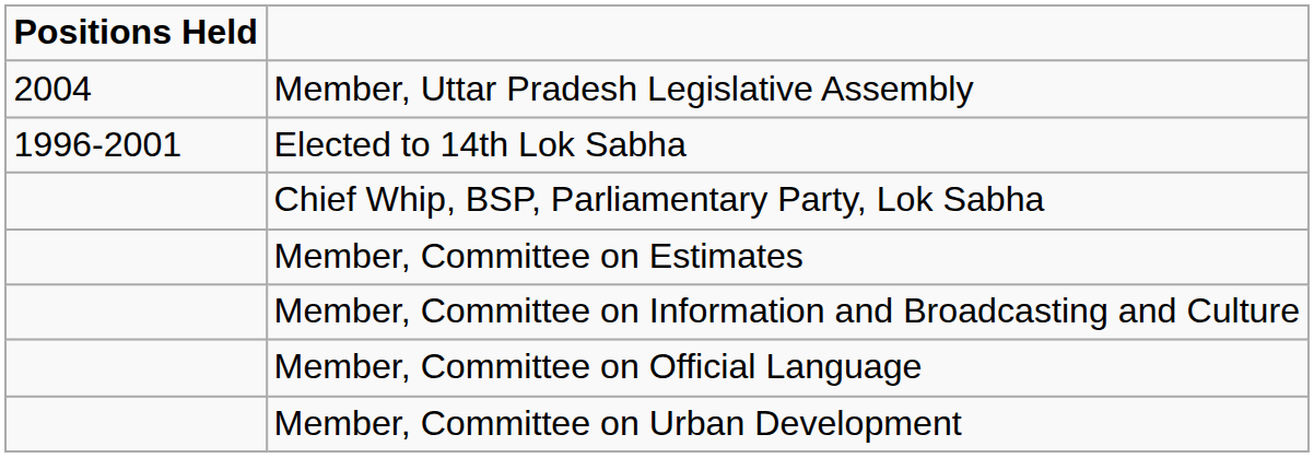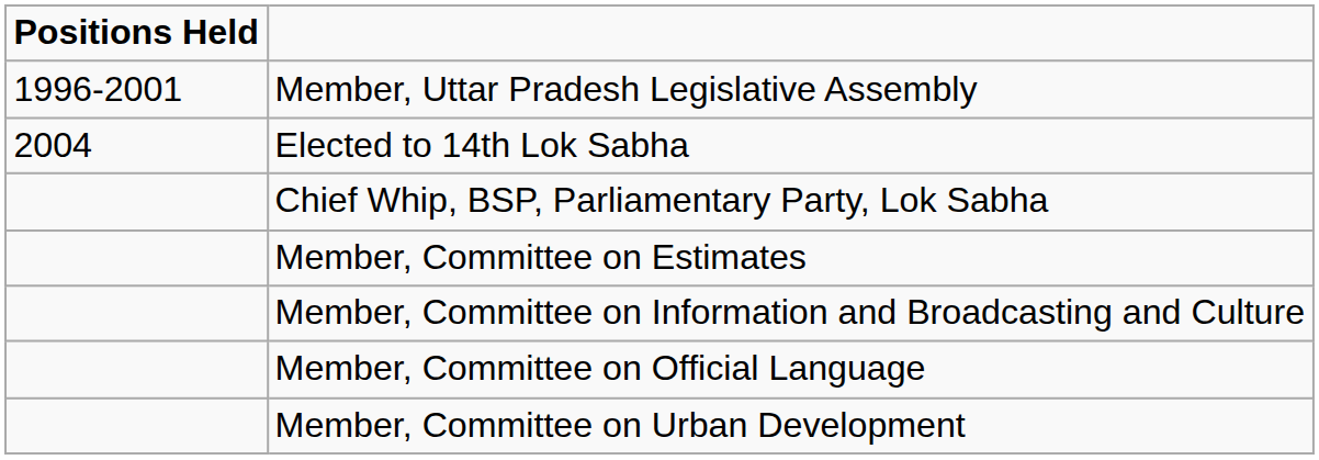Member, Uttar Pradesh Legislative Assembly | Positions Held: 2004 -> 1996-2001
Elected to 14th Lok Sabha | Positions Held: 1996-2001 -> 2004
